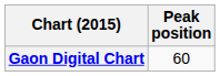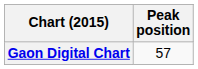Gaon Digital Chart | Peak position: 60 -> 57
